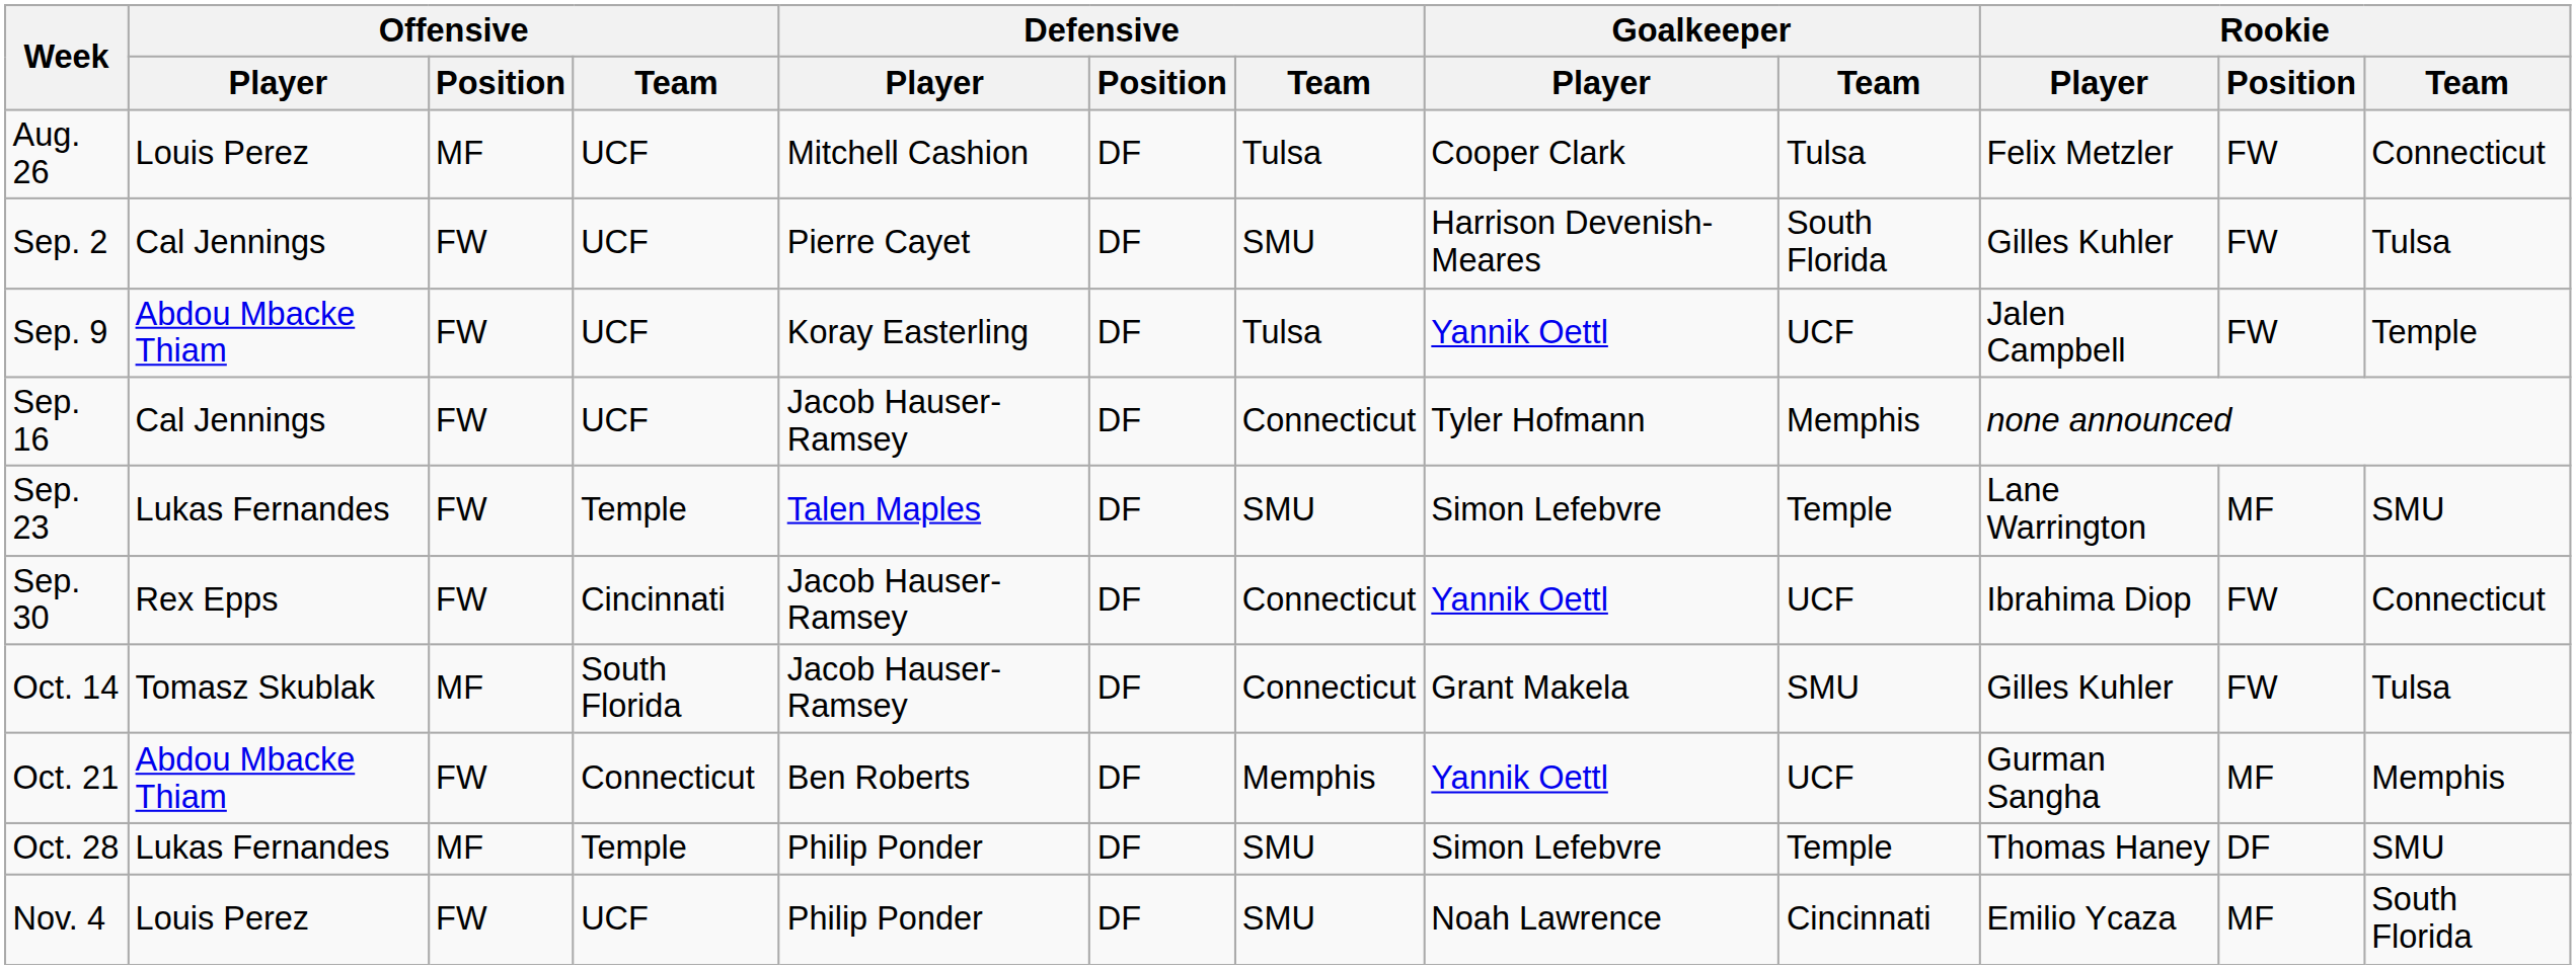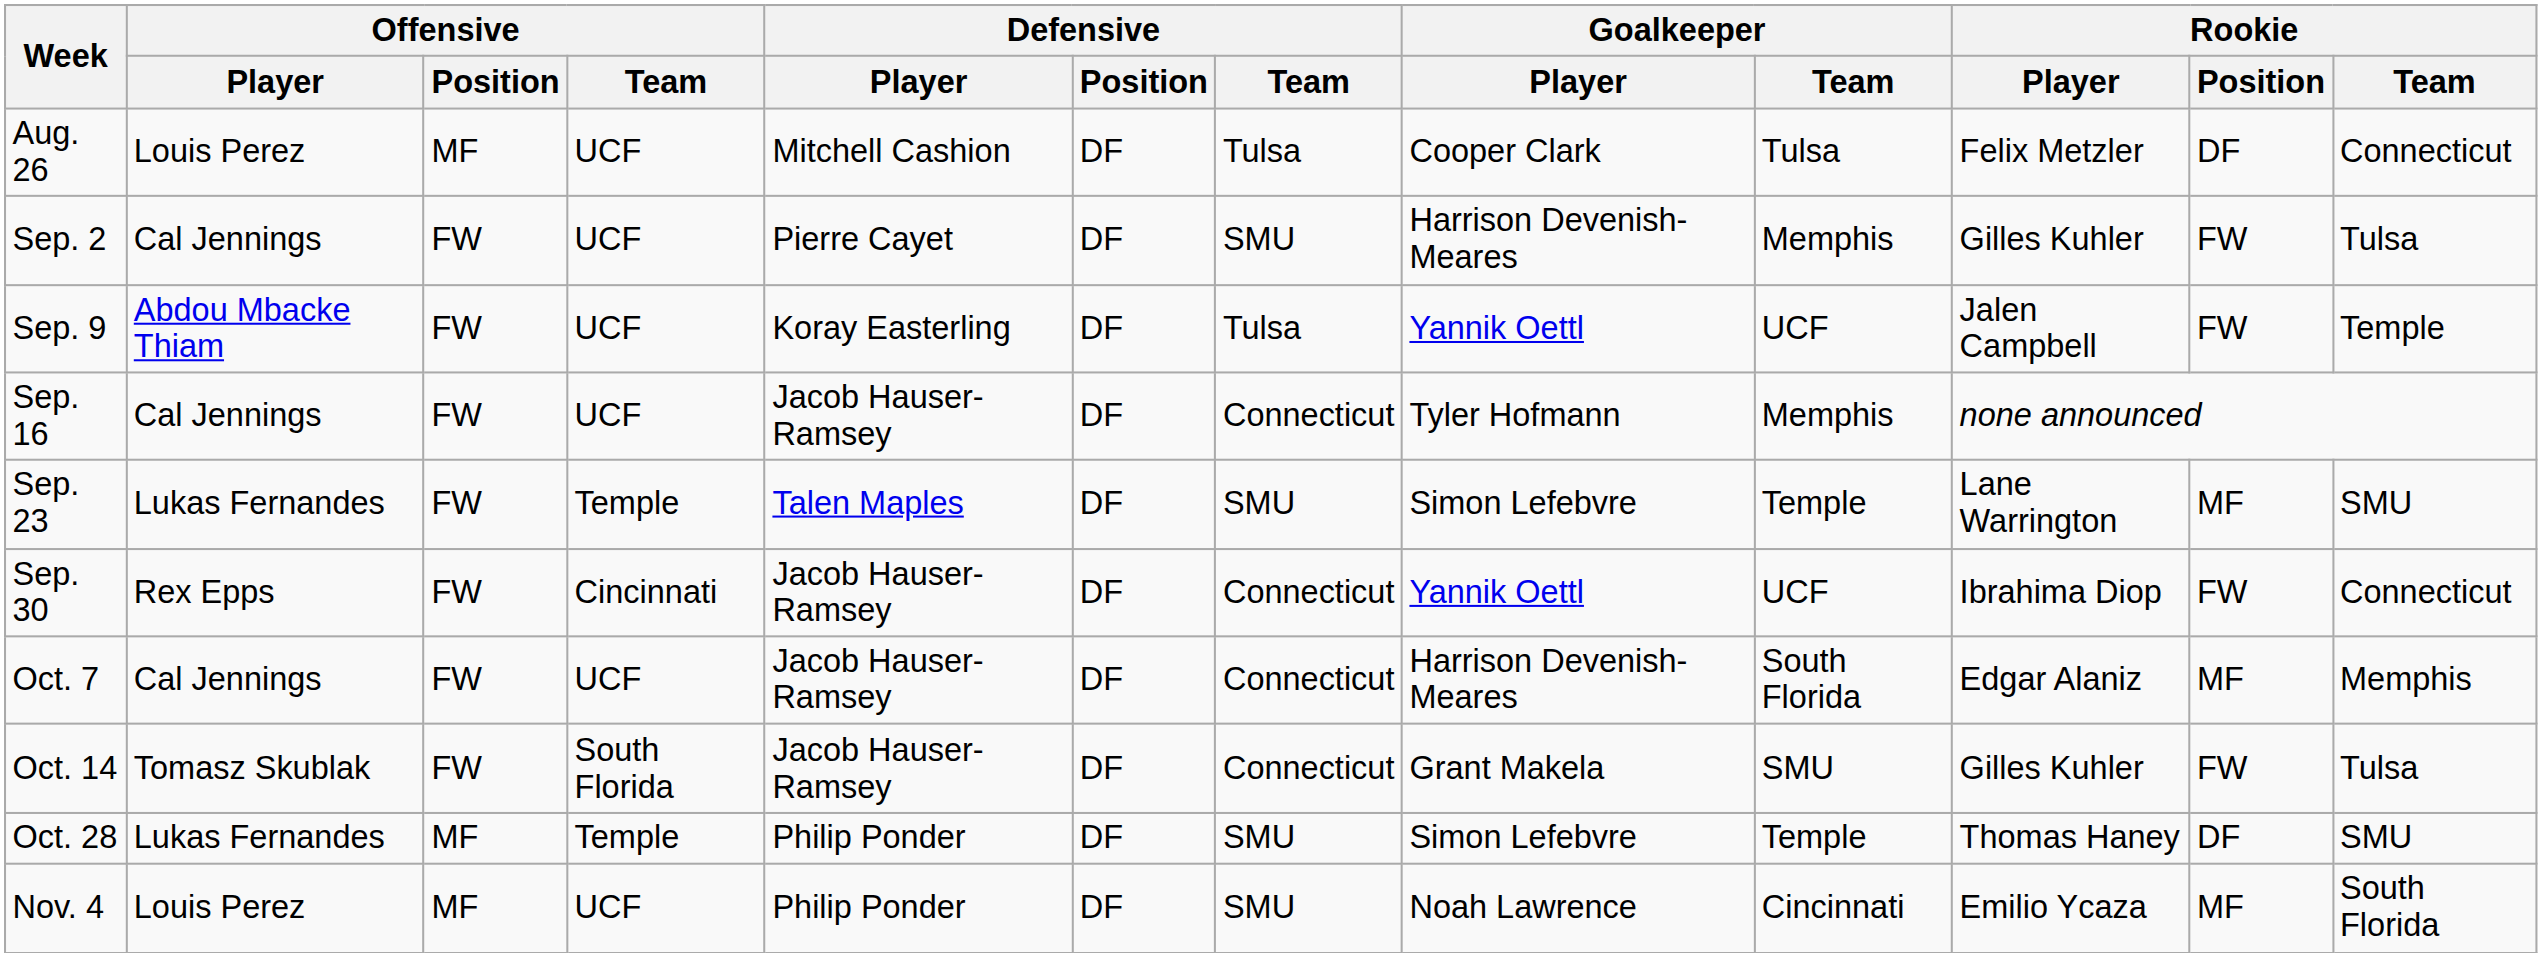Aug. 26 | Rookie / Position: FW -> DF
Sep. 2 | Goalkeeper / Team: South Florida -> Memphis
+ row: Oct. 7 | Cal Jennings | FW | UCF | Jacob Hauser-Ramsey | DF | Connecticut | Harrison Devenish-Meares | South Florida | Edgar Alaniz | MF | Memphis
Oct. 14 | Offensive / Position: MF -> FW
- row: Oct. 21 | Abdou Mbacke Thiam | FW | Connecticut | Ben Roberts | DF | Memphis | Yannik Oettl | UCF | Gurman Sangha | MF | Memphis
Nov. 4 | Offensive / Position: FW -> MF
